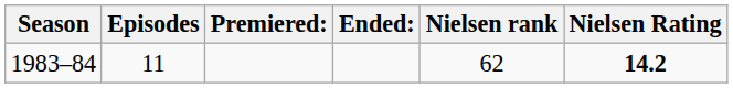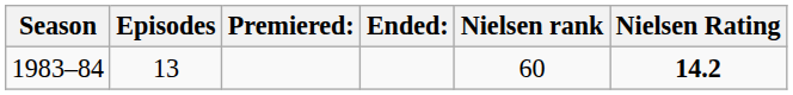1983–84 | Episodes: 11 -> 13
1983–84 | Nielsen rank: 62 -> 60
